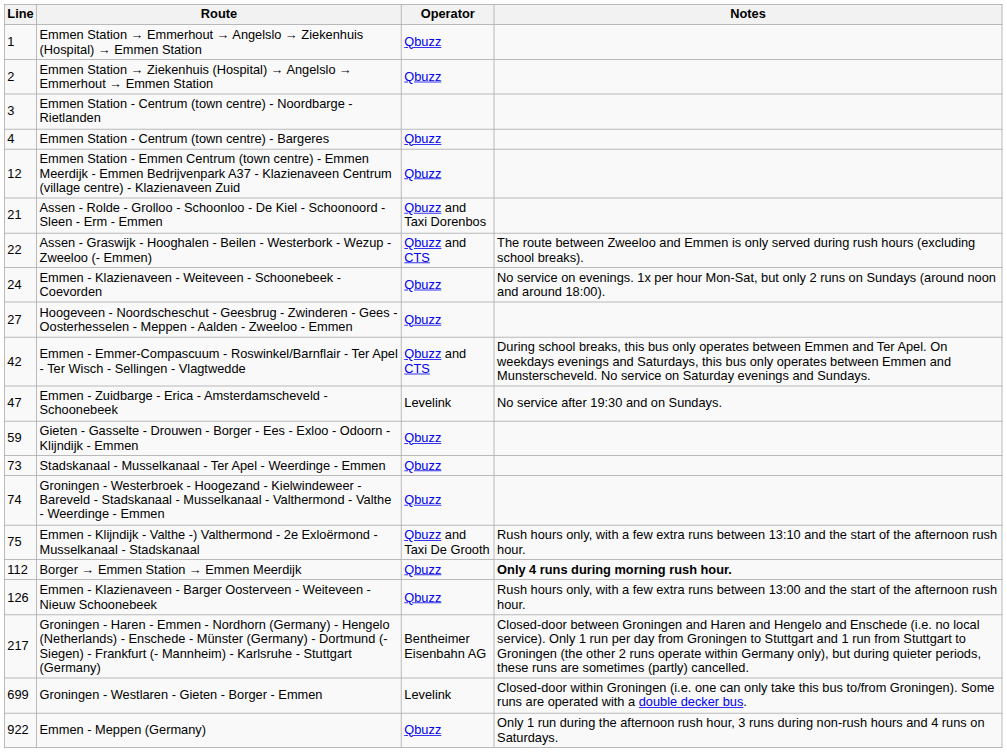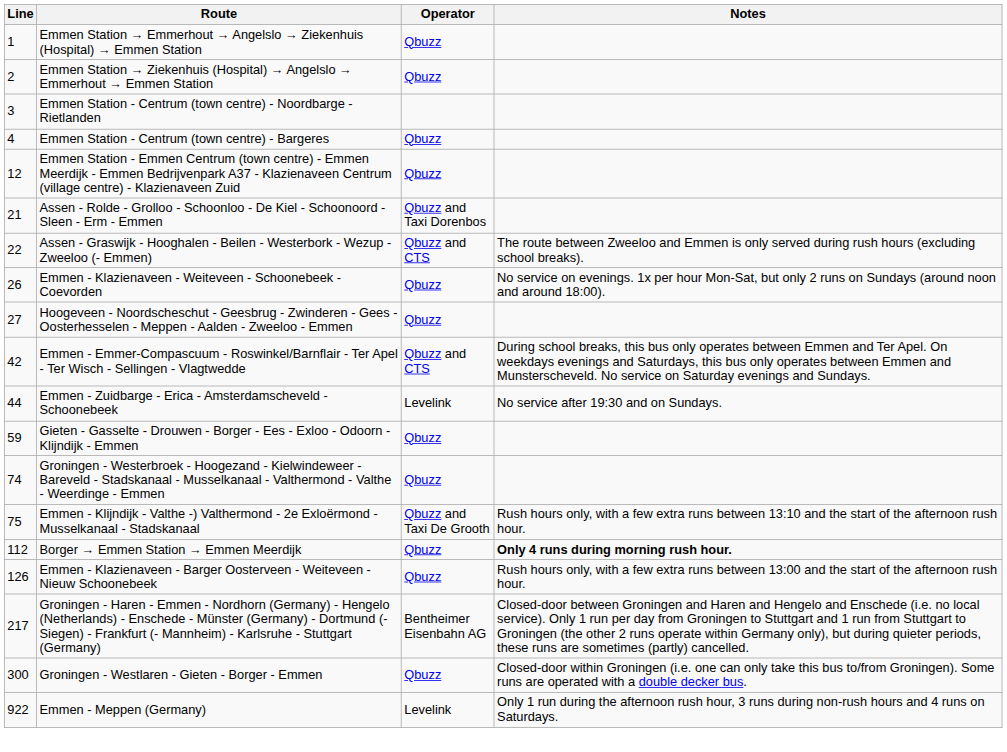Emmen - Klazienaveen - Weiteveen - Schoonebeek - Coevorden | Line: 24 -> 26
Emmen - Zuidbarge - Erica - Amsterdamscheveld - Schoonebeek | Line: 47 -> 44
- row: 73 | Stadskanaal - Musselkanaal - Ter Apel - Weerdinge - Emmen | Qbuzz
Groningen - Westlaren - Gieten - Borger - Emmen | Line: 699 -> 300
Groningen - Westlaren - Gieten - Borger - Emmen | Operator: Levelink -> Qbuzz
Emmen - Meppen (Germany) | Operator: Qbuzz -> Levelink
